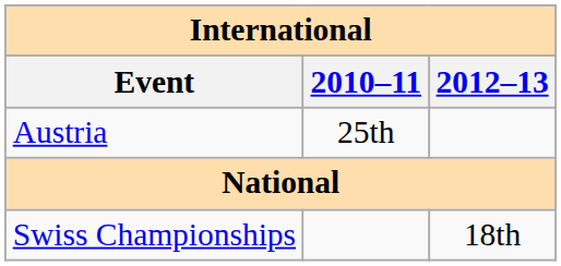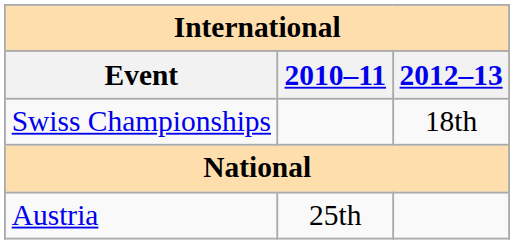rows swapped: Austria <-> Swiss Championships
